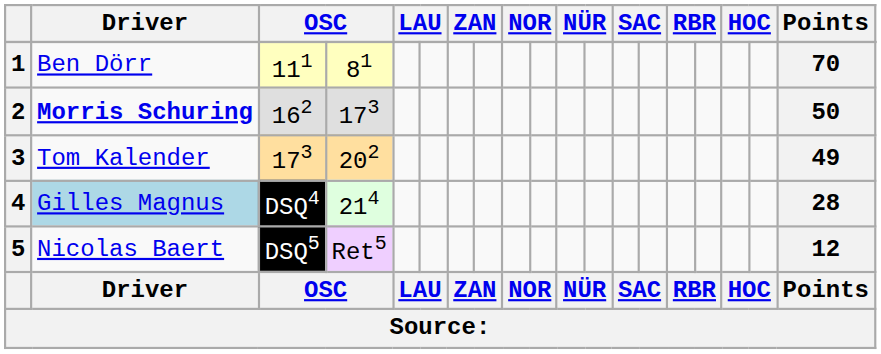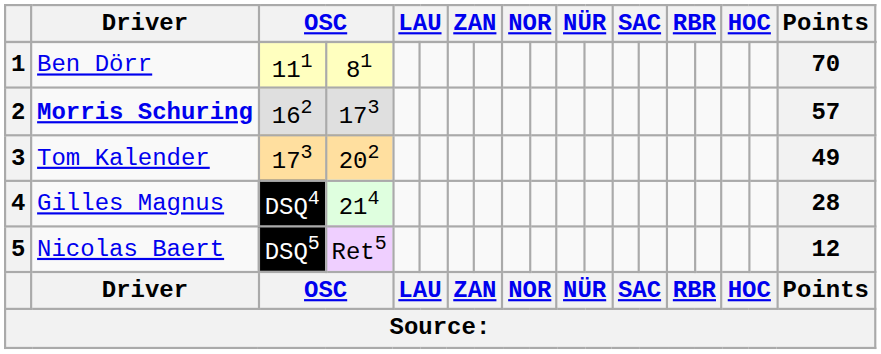2 | Points: 50 -> 57
4 | Driver: lightblue background -> no background
